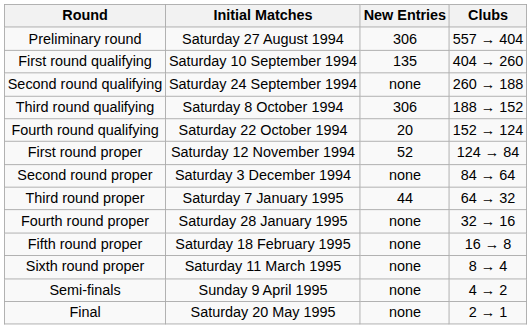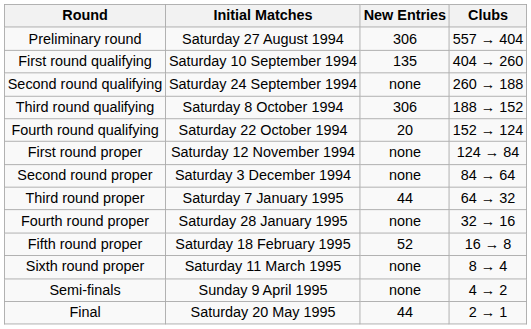First round proper | New Entries: 52 -> none
Fifth round proper | New Entries: none -> 52
Final | New Entries: none -> 44
